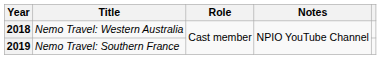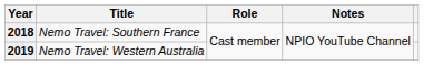2018 | Title: Nemo Travel: Western Australia -> Nemo Travel: Southern France
2019 | Title: Nemo Travel: Southern France -> Nemo Travel: Western Australia
